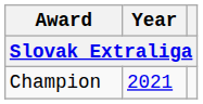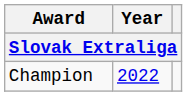Champion | Year: 2021 -> 2022
